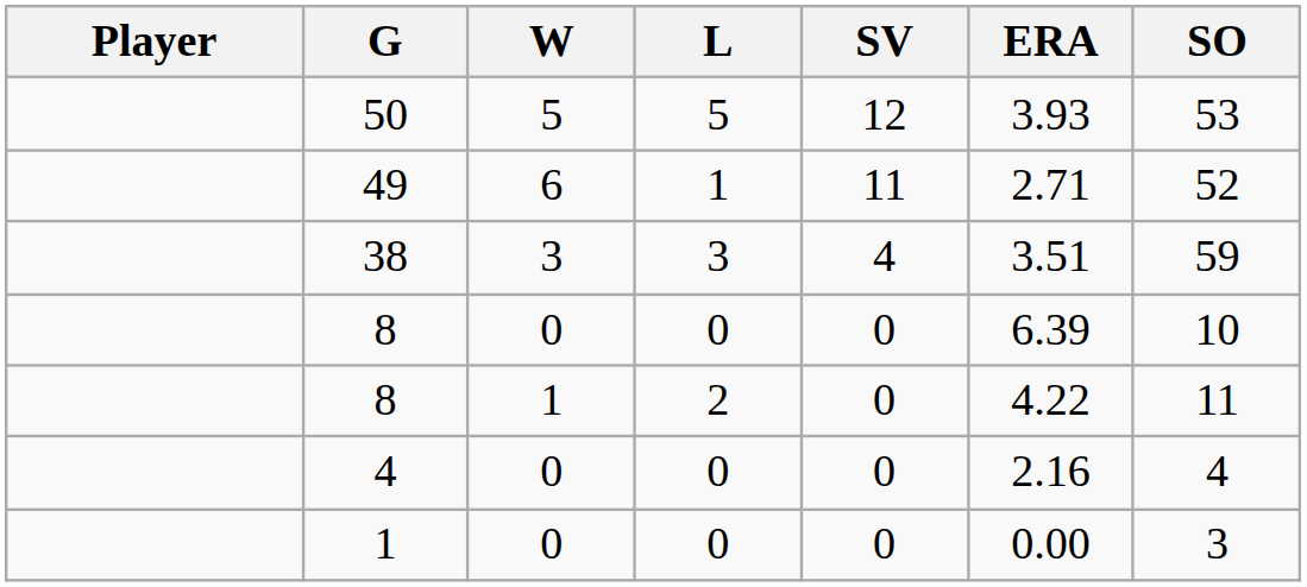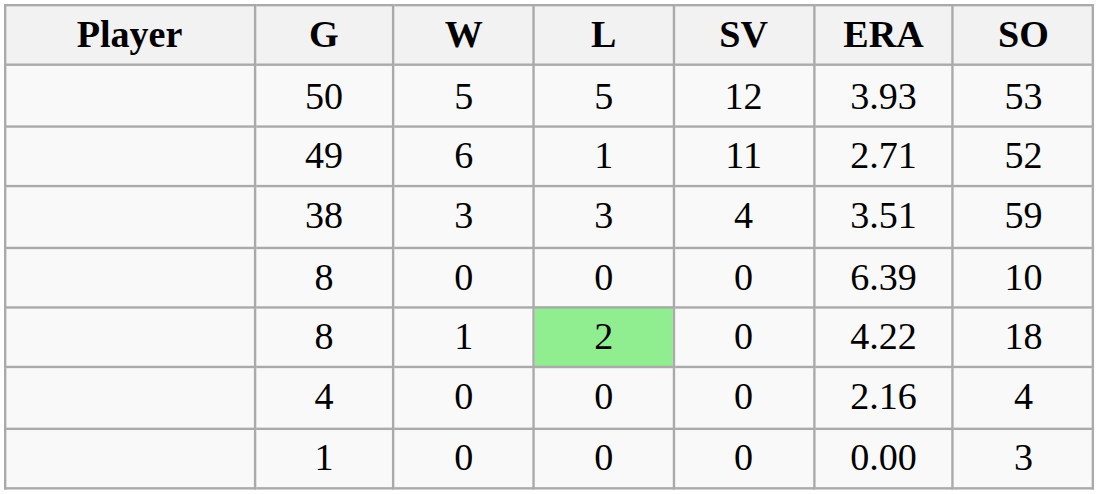8 / 1 | L: no background -> lightgreen background
8 / 1 | SO: 11 -> 18
